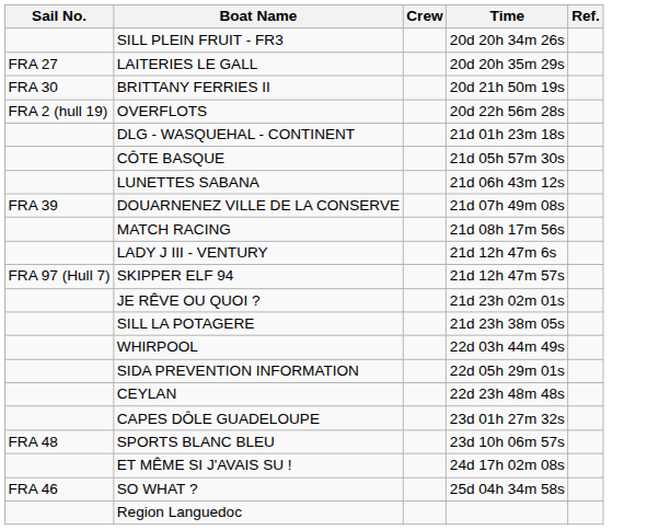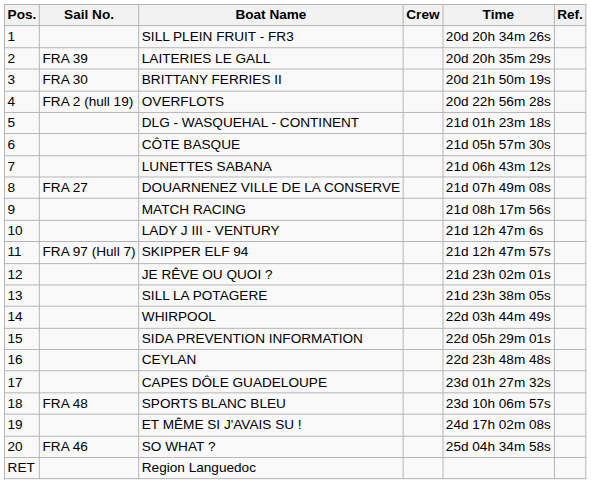+ column: Pos. | 1 | 2 | 3 | 4 | 5 | 6 | 7 | 8 | 9 | 10 | 11 | 12 | 13 | 14 | 15 | 16 | 17 | 18 | 19 | 20 | RET
LAITERIES LE GALL | Sail No.: FRA 27 -> FRA 39
DOUARNENEZ VILLE DE LA CONSERVE | Sail No.: FRA 39 -> FRA 27
